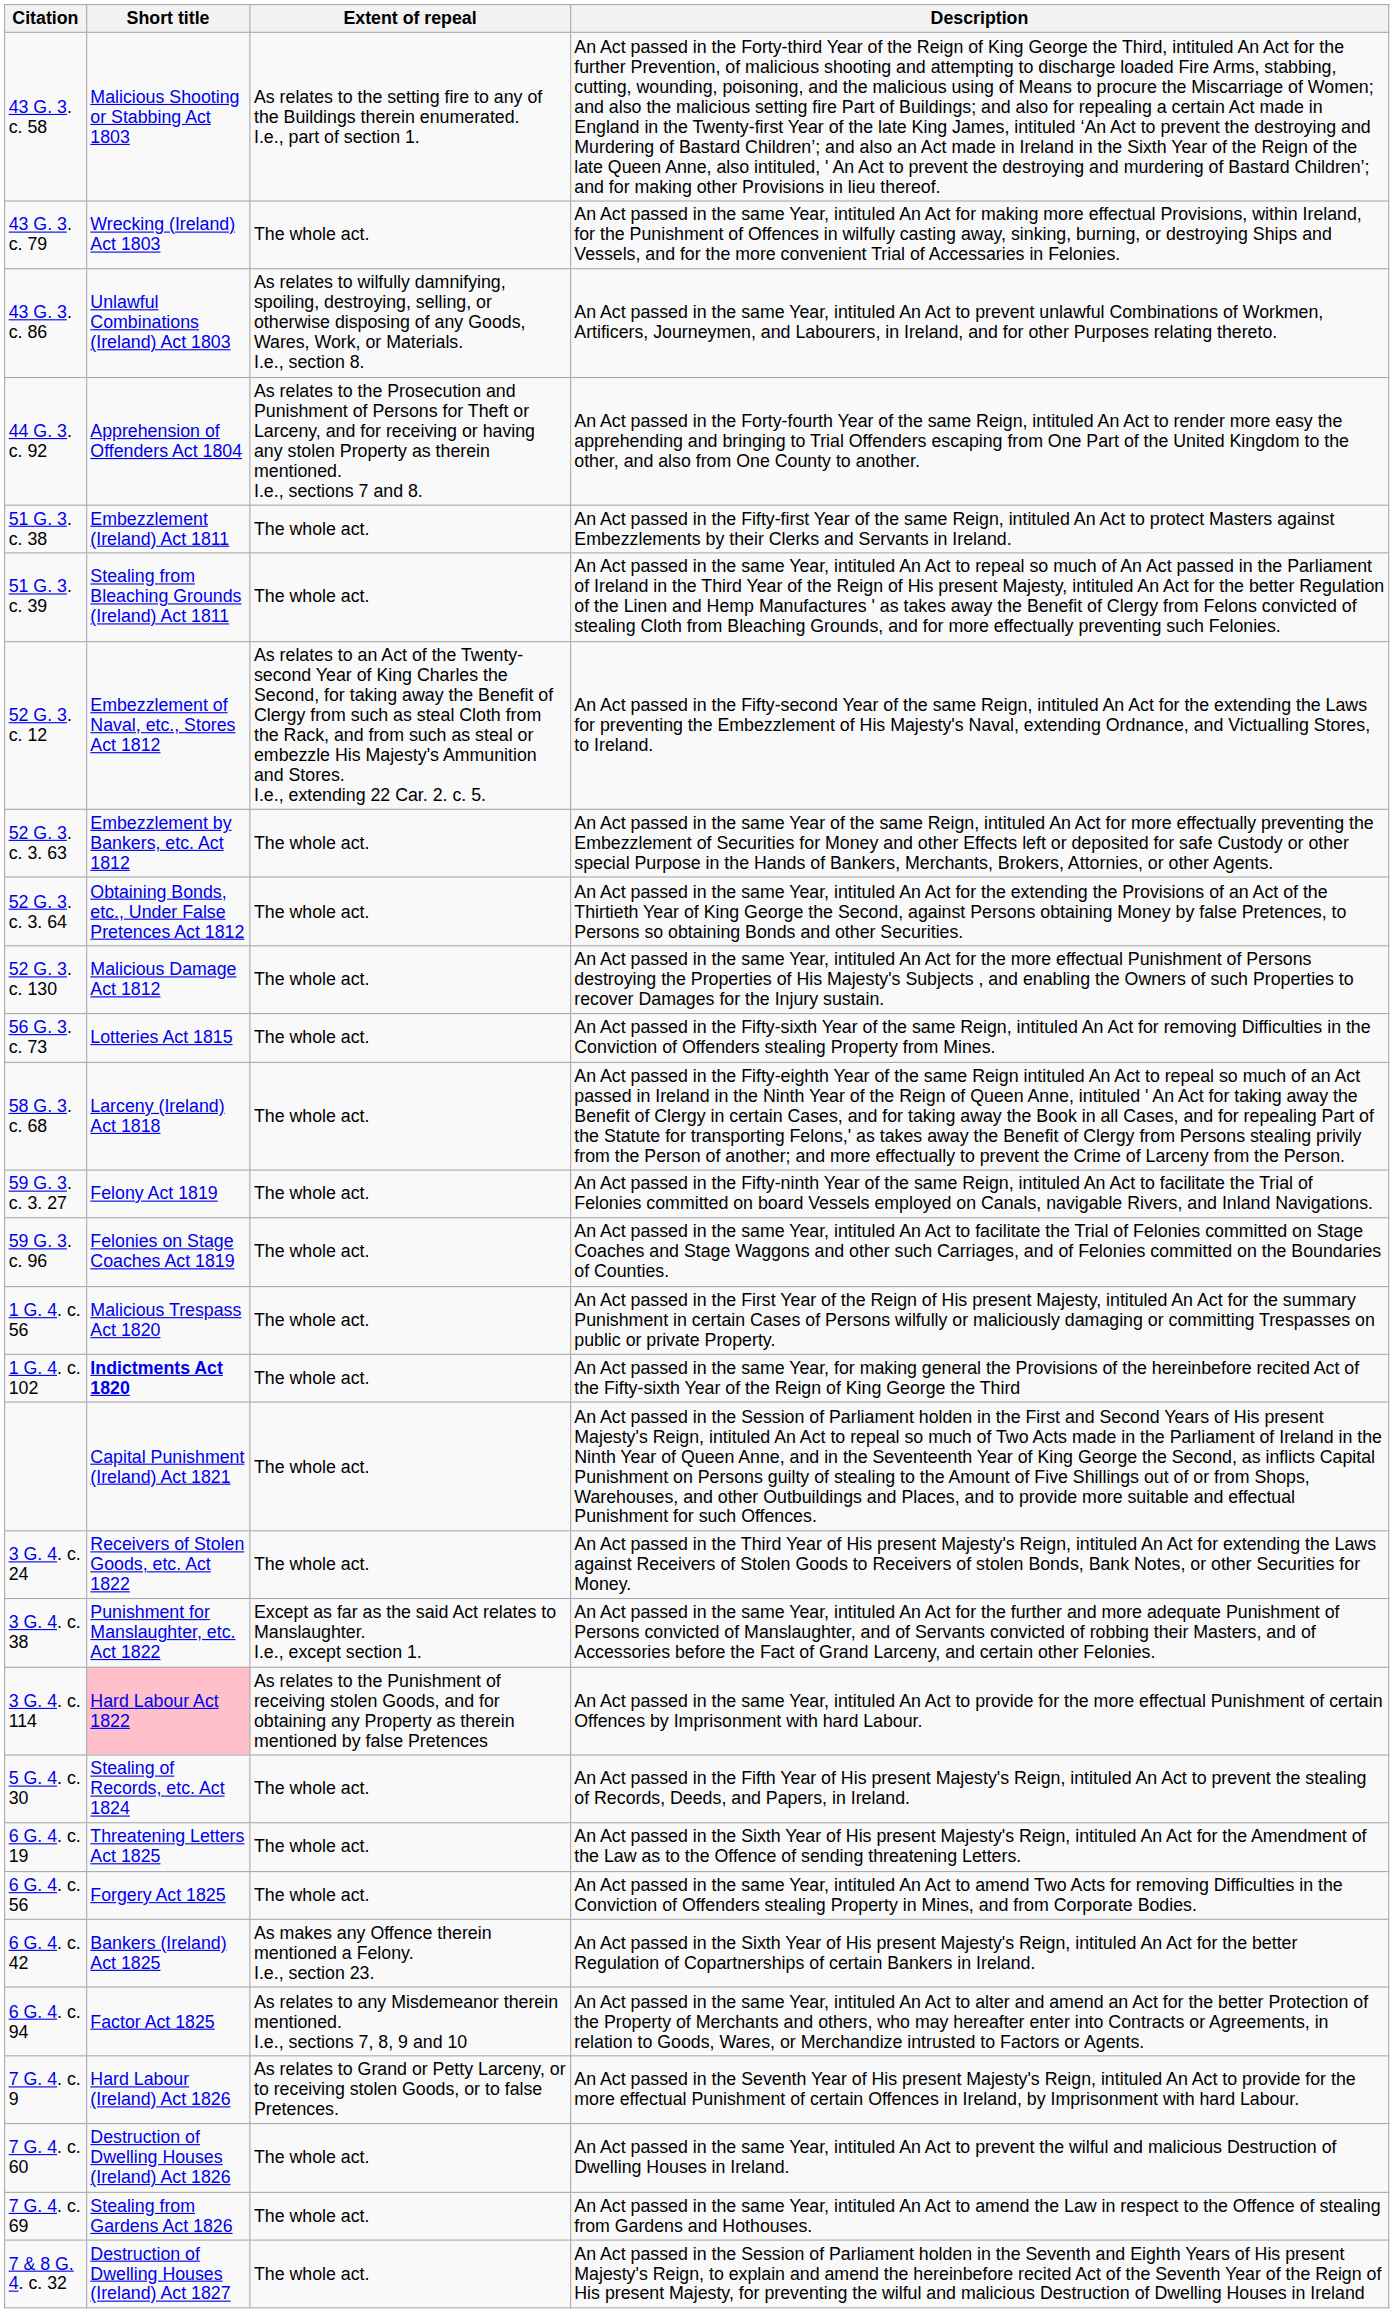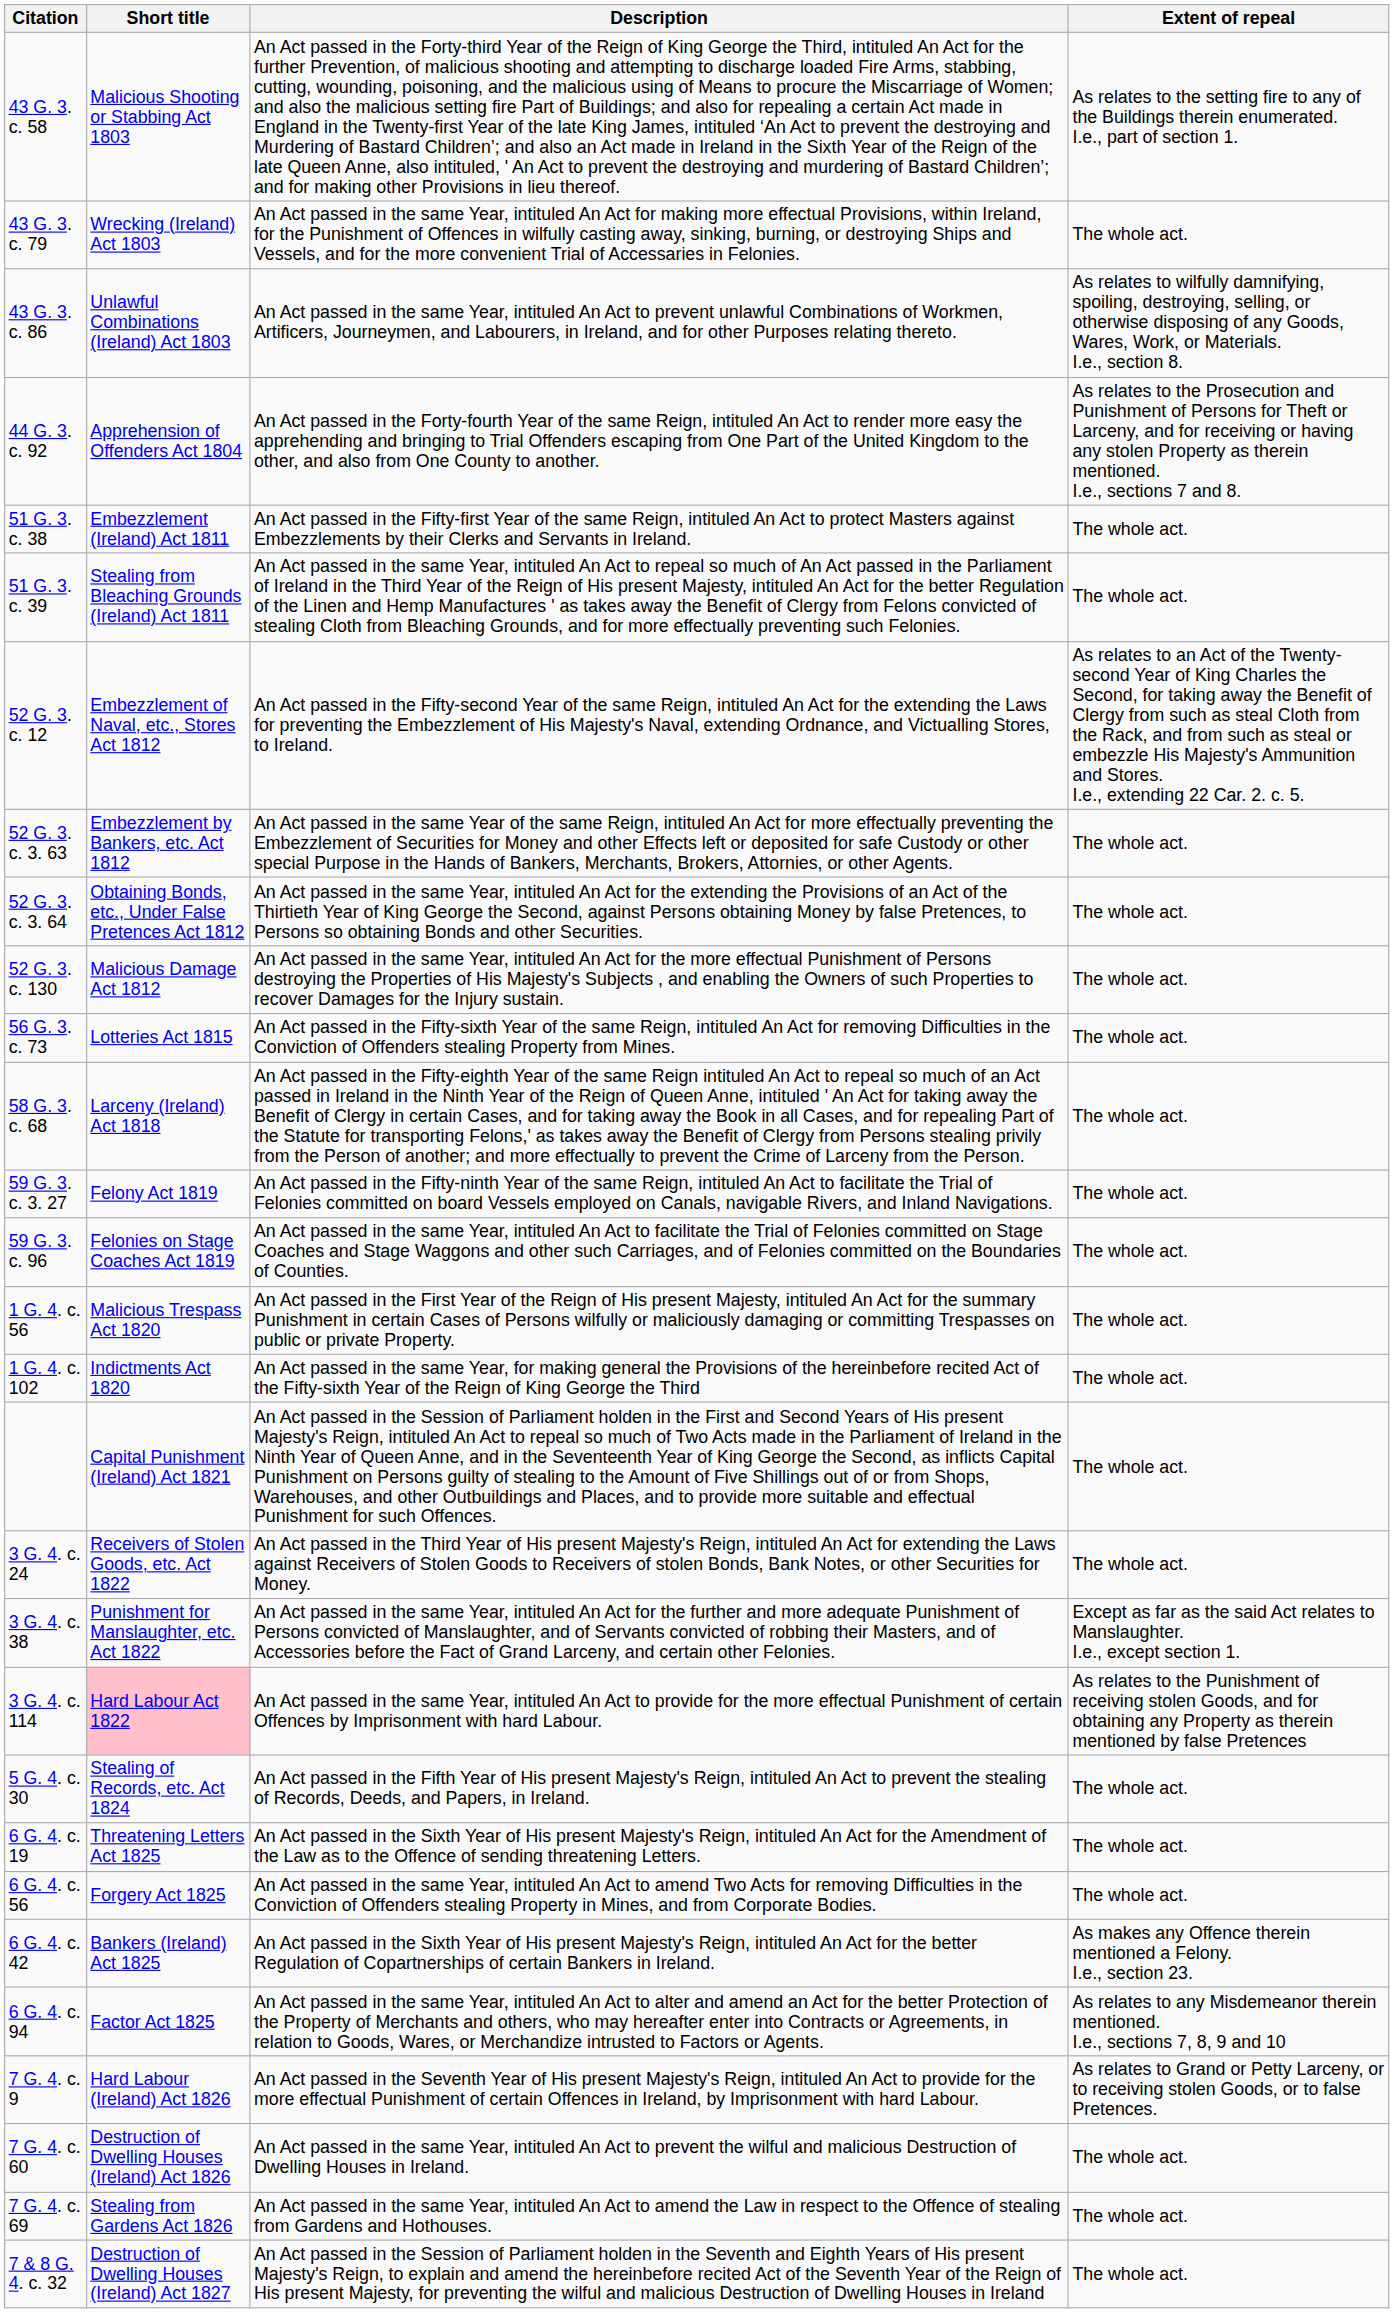columns swapped: Description <-> Extent of repeal
1 G. 4. c. 102 | Short title: bold -> normal
